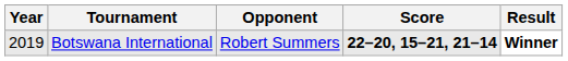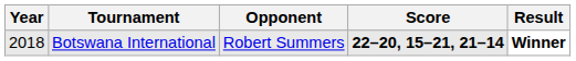Botswana International | Year: 2019 -> 2018
